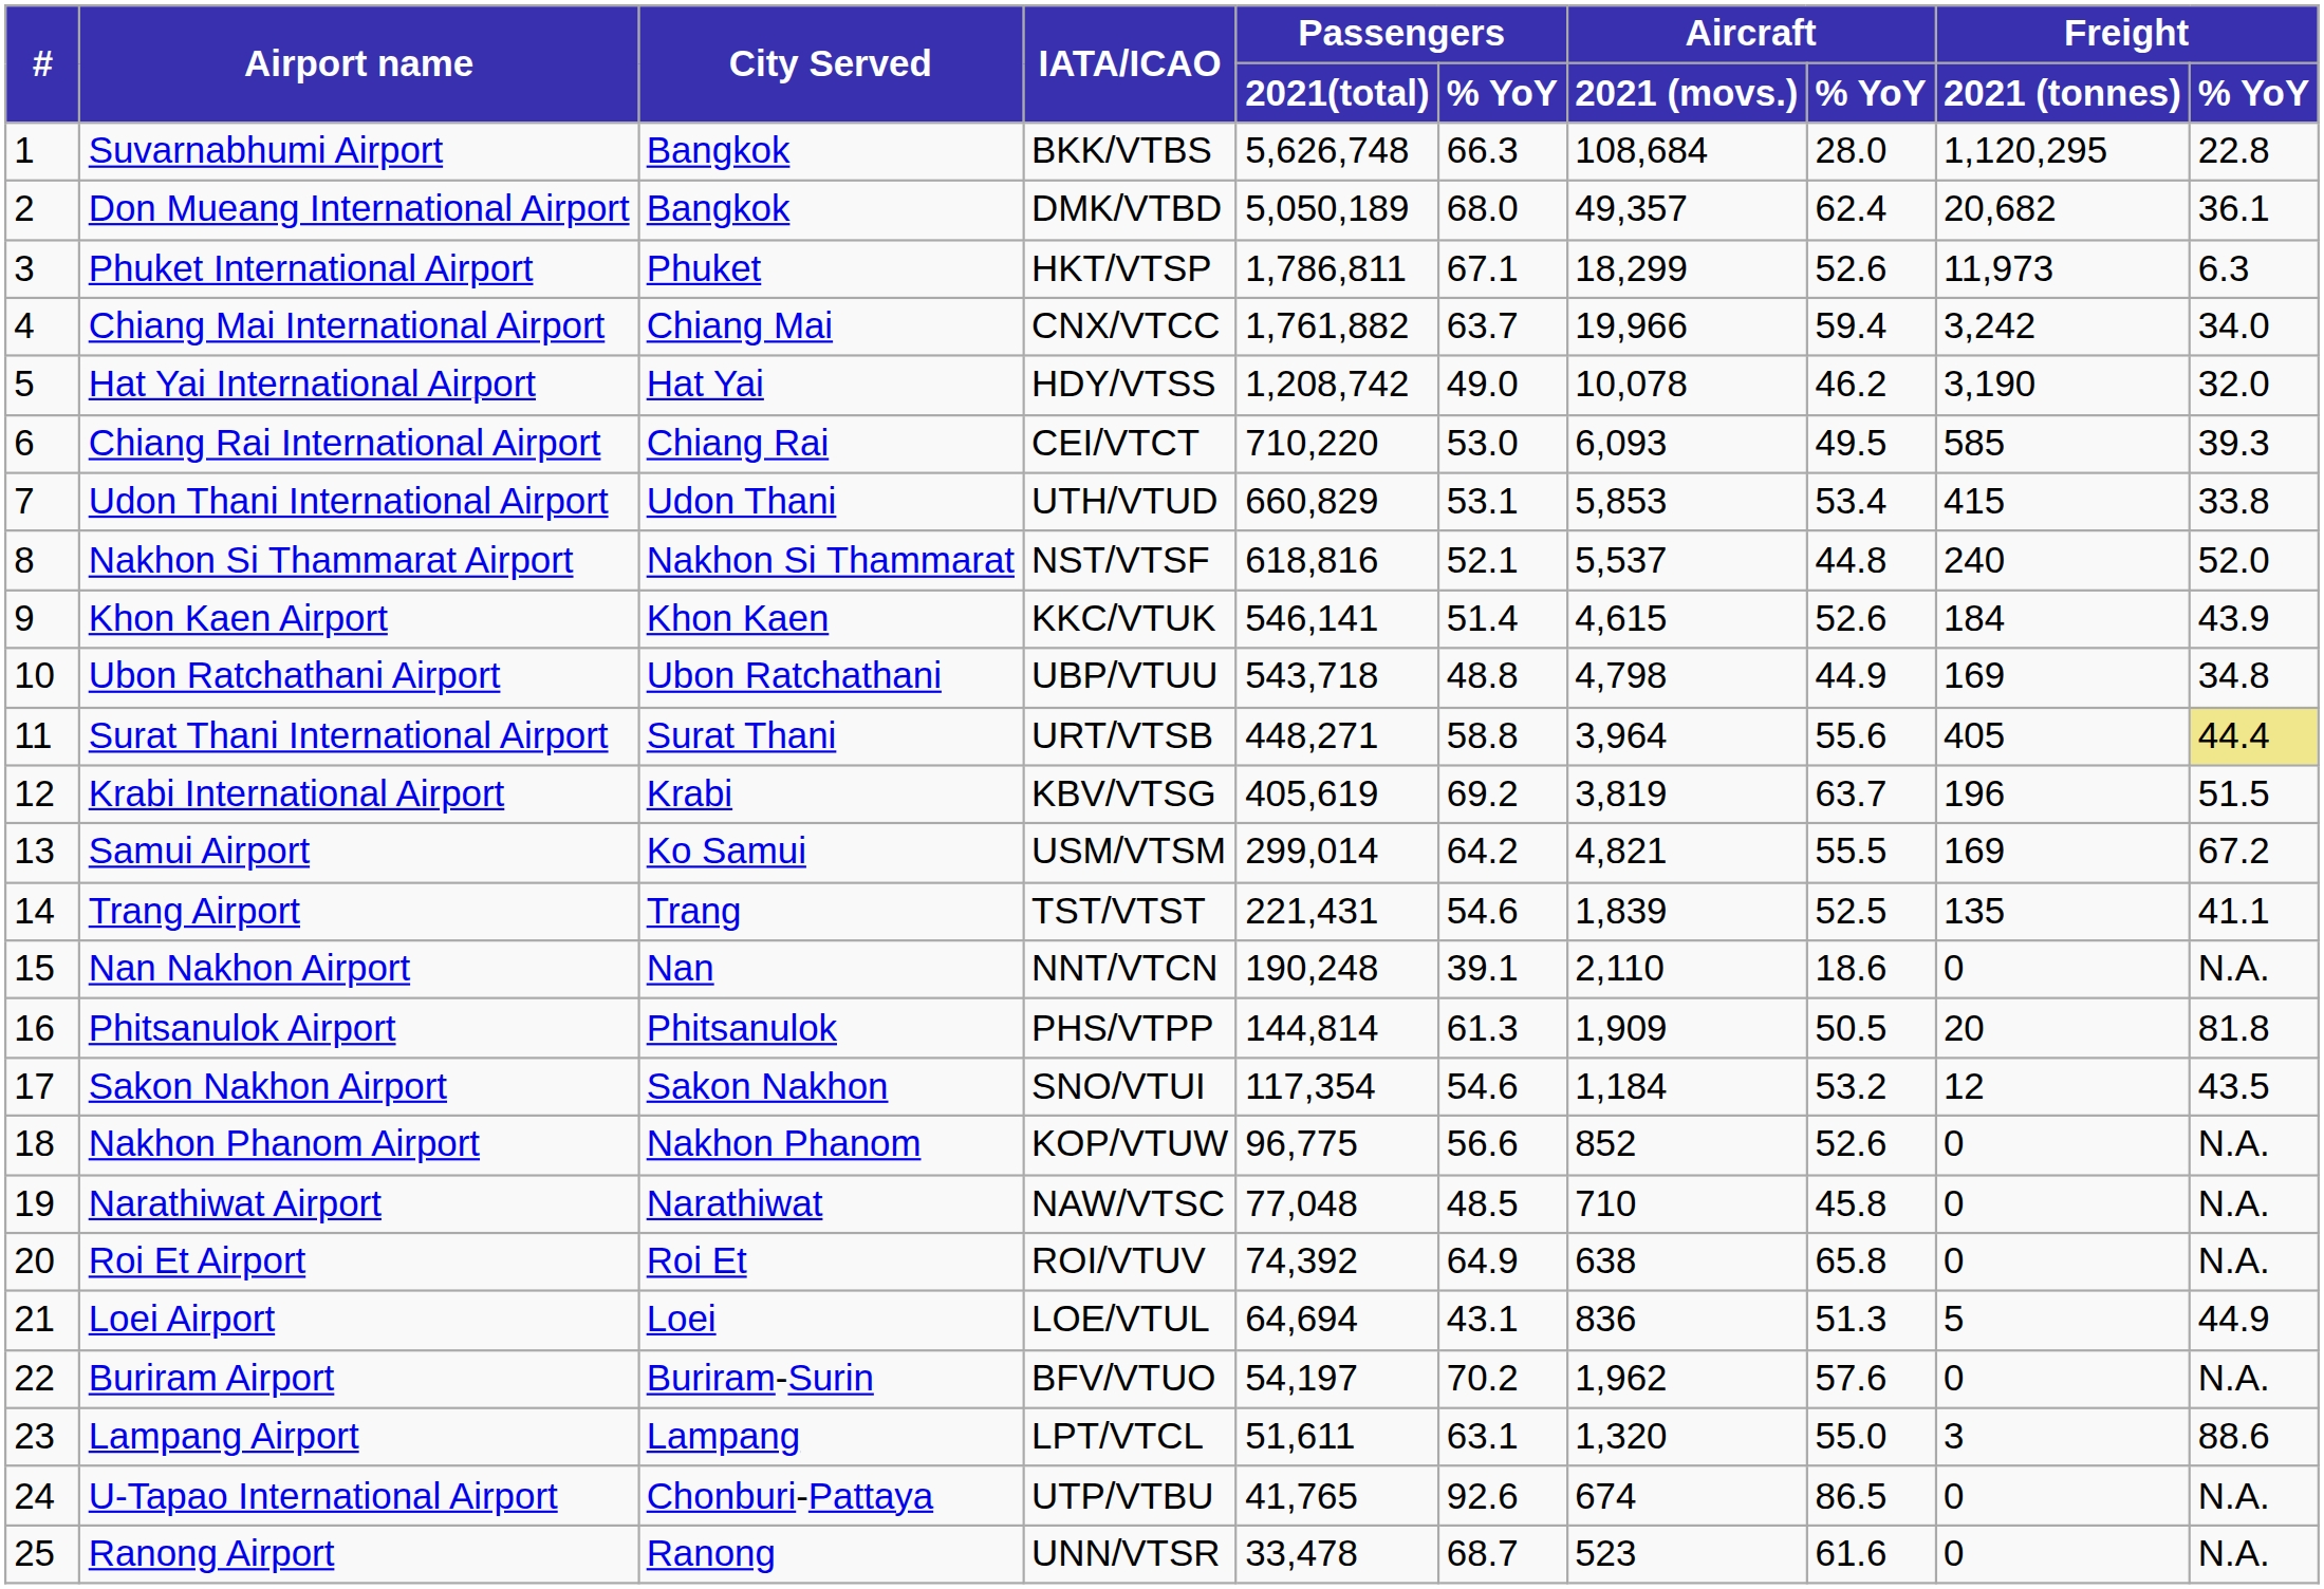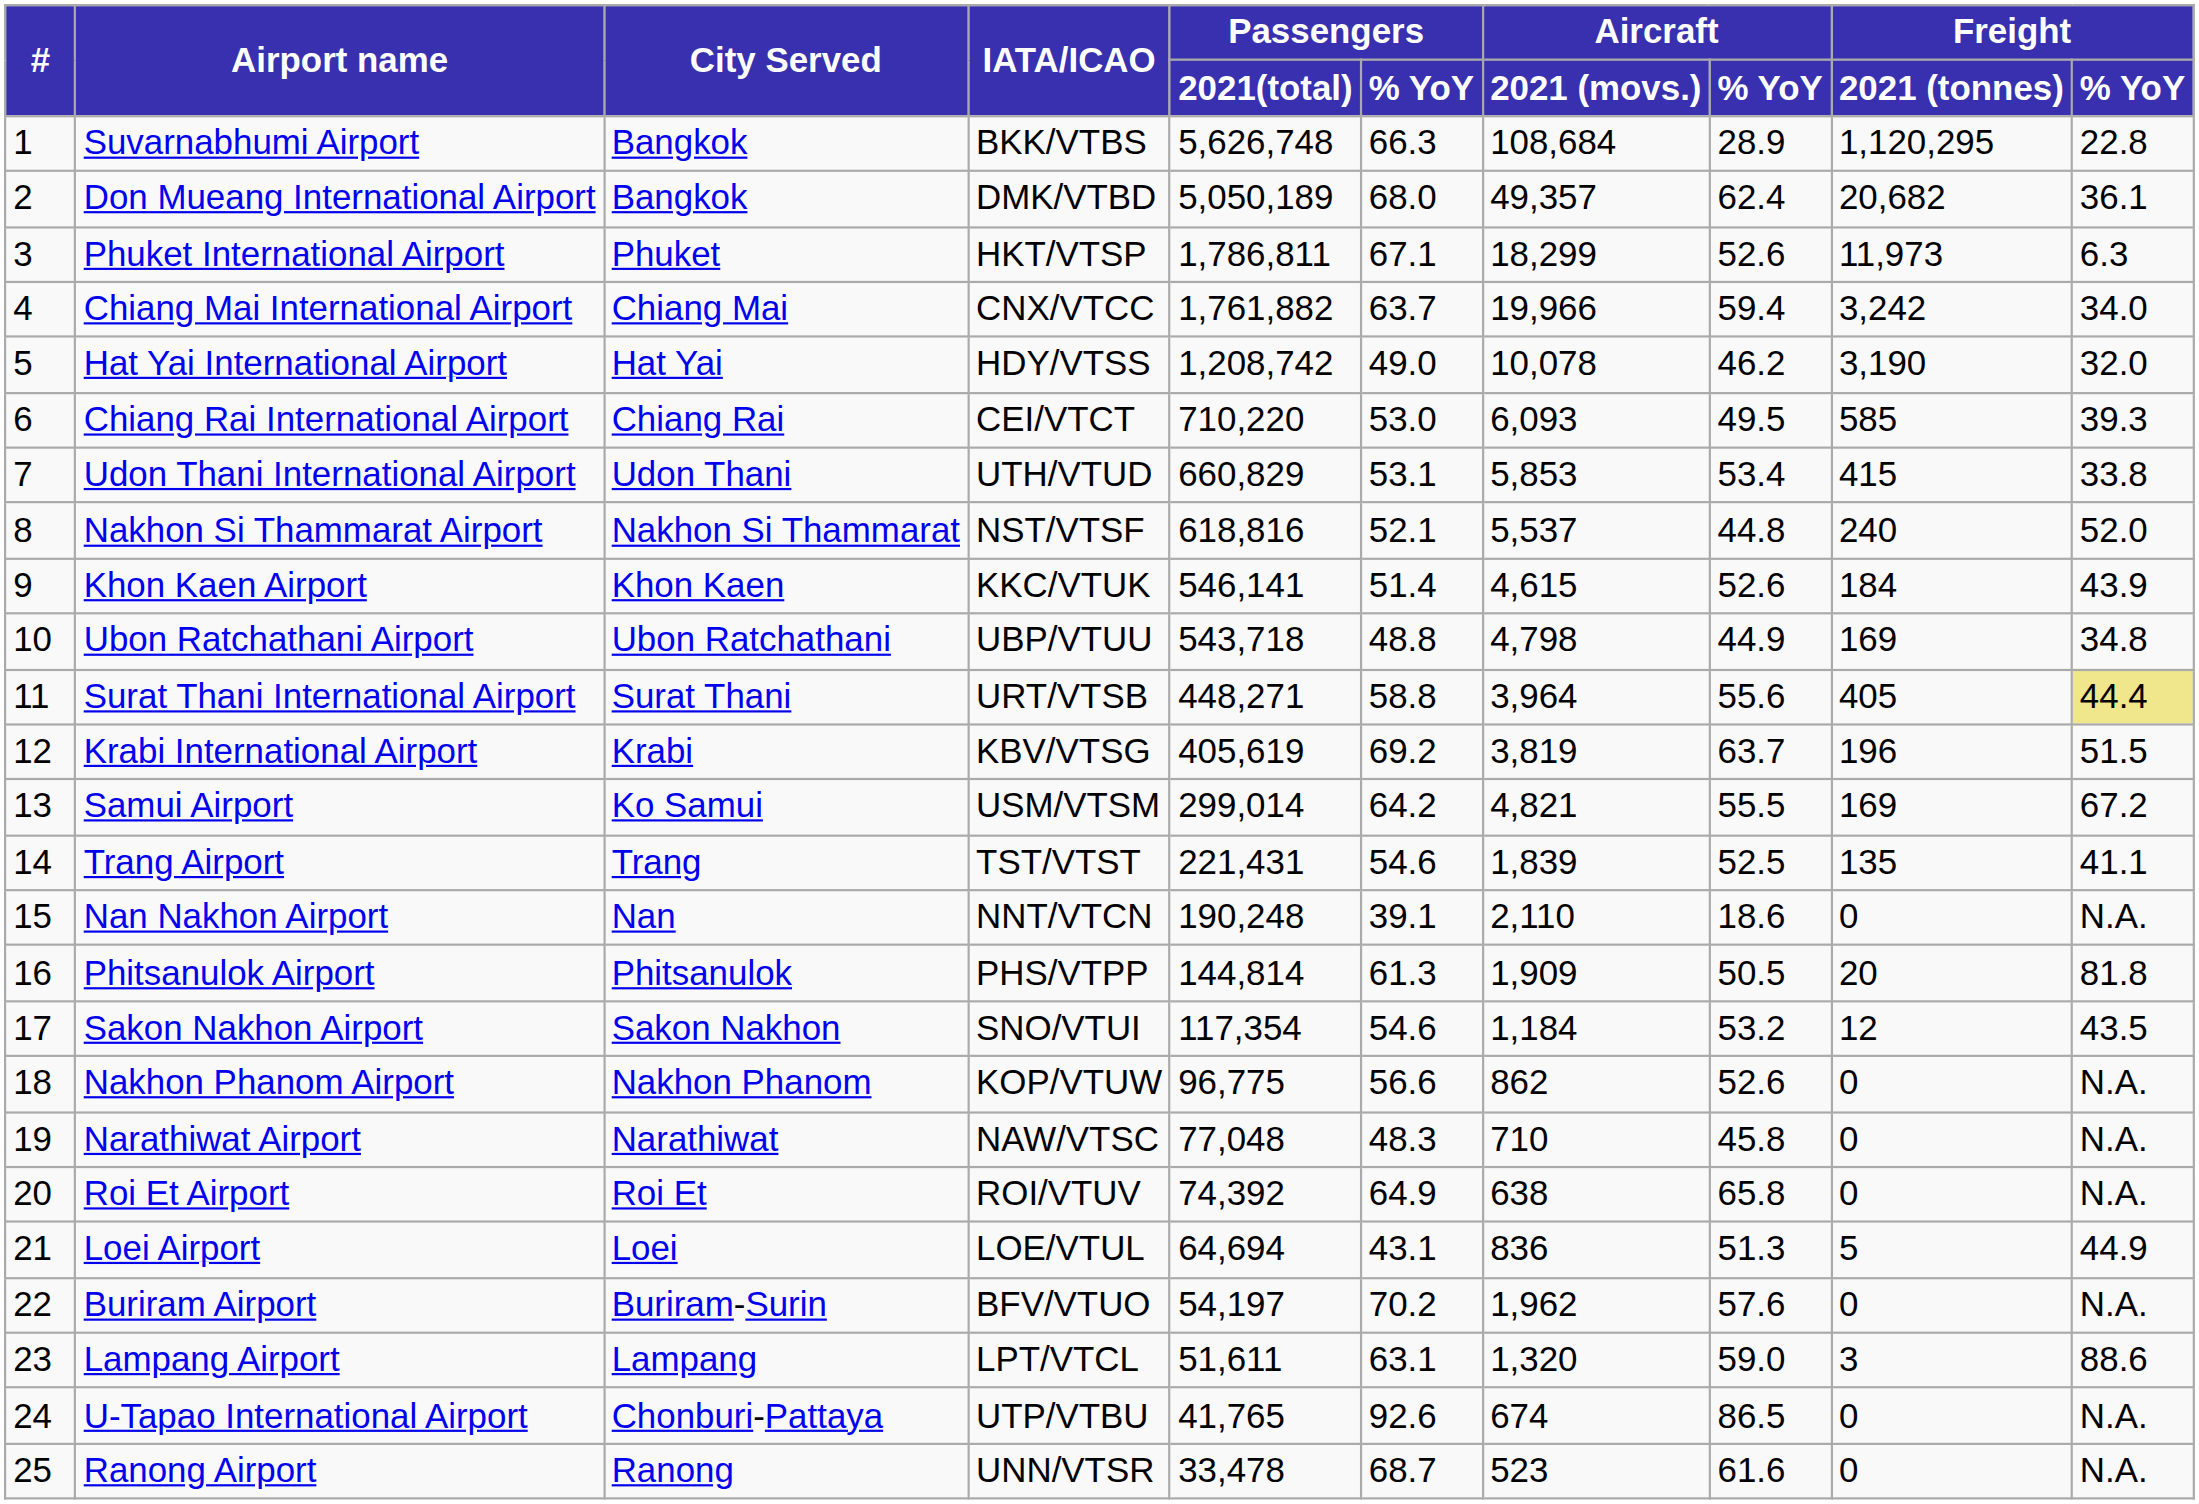Suvarnabhumi Airport | Aircraft / % YoY: 28.0 -> 28.9
Nakhon Phanom Airport | Aircraft / 2021 (movs.): 852 -> 862
Narathiwat Airport | Passengers / % YoY: 48.5 -> 48.3
Lampang Airport | Aircraft / % YoY: 55.0 -> 59.0
